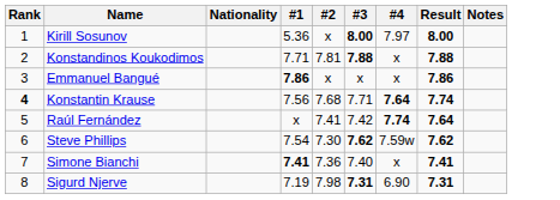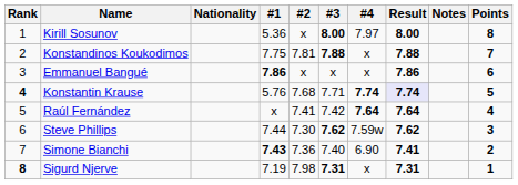+ column: Points | 8 | 7 | 6 | 5 | 4 | 3 | 2 | 1
Konstandinos Koukodimos | #1: 7.71 -> 7.75
Konstantin Krause | #1: 7.56 -> 5.76
Konstantin Krause | #4: 7.64 -> 7.74
Konstantin Krause | Result: no background -> lavender background
Raúl Fernández | #4: 7.74 -> 7.64
Steve Phillips | #1: 7.54 -> 7.44
Simone Bianchi | #1: 7.41 -> 7.43
Simone Bianchi | #4: x -> 6.90
Sigurd Njerve | Rank: normal -> bold
Sigurd Njerve | #4: 6.90 -> x
